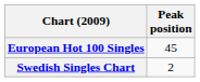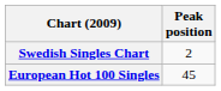rows swapped: European Hot 100 Singles <-> Swedish Singles Chart
